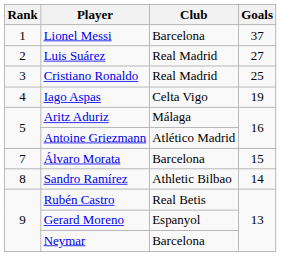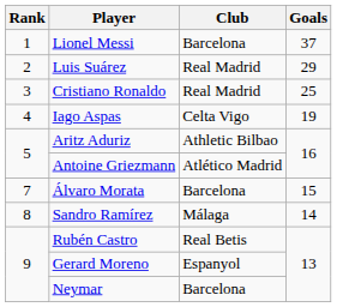Luis Suárez | Goals: 27 -> 29
Aritz Aduriz | Club: Málaga -> Athletic Bilbao
Sandro Ramírez | Club: Athletic Bilbao -> Málaga
